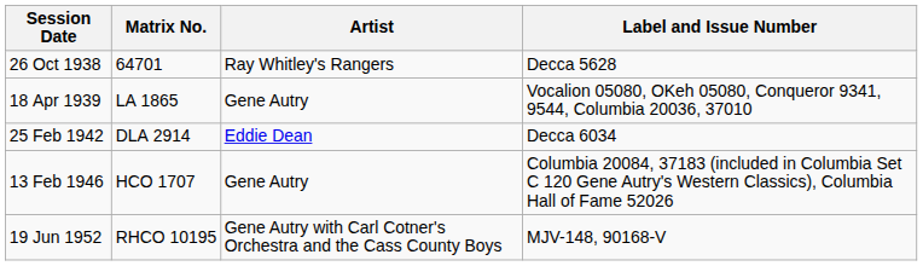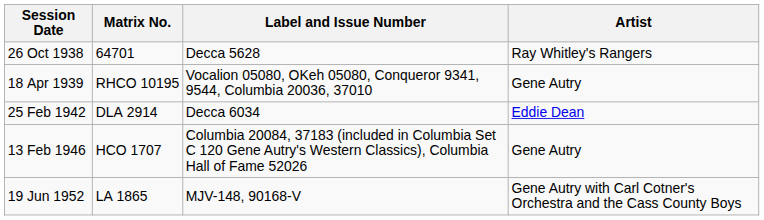columns swapped: Artist <-> Label and Issue Number
18 Apr 1939 | Matrix No.: LA 1865 -> RHCO 10195
19 Jun 1952 | Matrix No.: RHCO 10195 -> LA 1865
